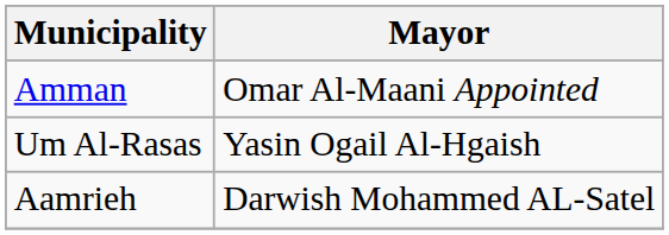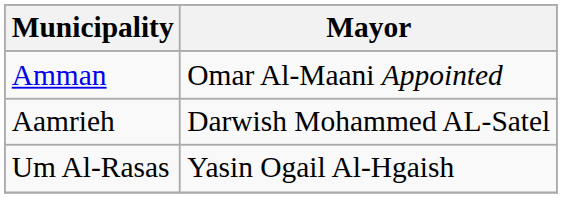rows swapped: Um Al-Rasas <-> Aamrieh
